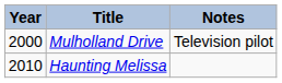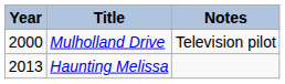Haunting Melissa | Year: 2010 -> 2013
